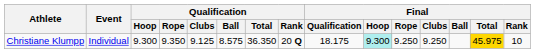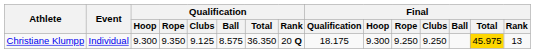Christiane Klumpp | Final / Hoop: paleturquoise background -> no background
Christiane Klumpp | Final / Rank: 10 -> 13
